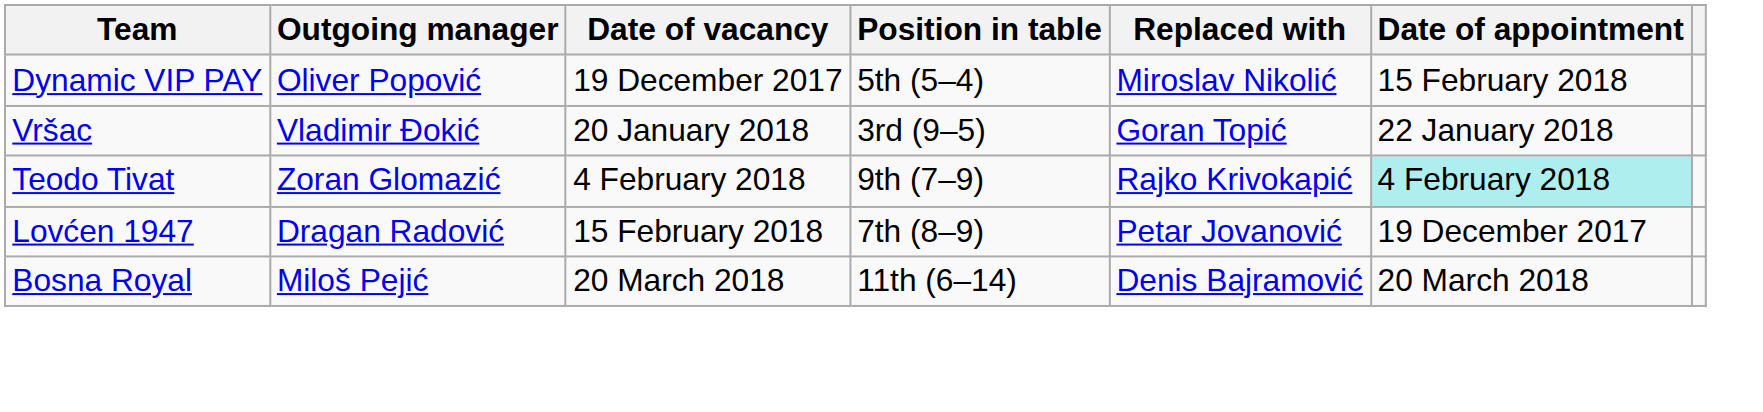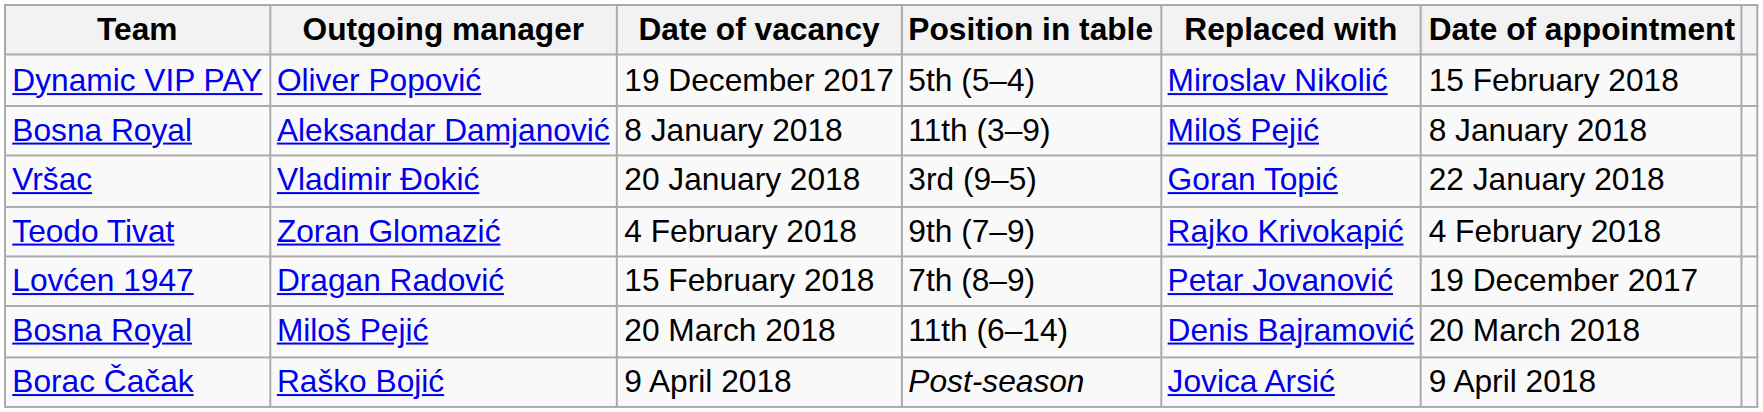+ row: Bosna Royal | Aleksandar Damjanović | 8 January 2018 | 11th (3–9) | Miloš Pejić | 8 January 2018
Zoran Glomazić | Date of appointment: paleturquoise background -> no background
+ row: Borac Čačak | Raško Bojić | 9 April 2018 | Post-season | Jovica Arsić | 9 April 2018
